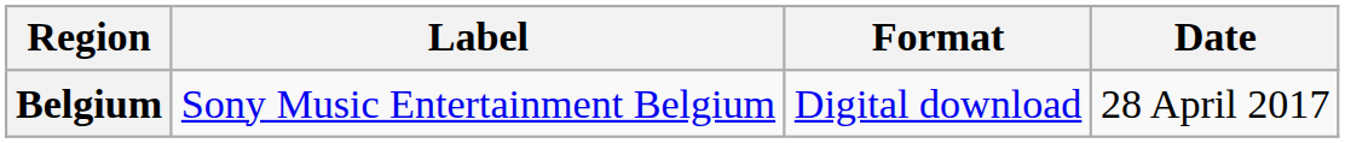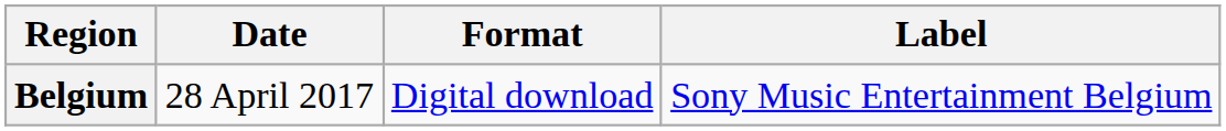columns swapped: Date <-> Label
